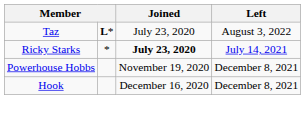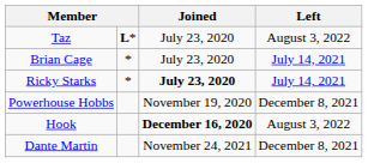+ row: Brian Cage | * | July 23, 2020 | July 14, 2021
Hook | Joined: normal -> bold
Hook | Left: December 8, 2021 -> August 3, 2022
+ row: Dante Martin | November 24, 2021 | December 8, 2021
